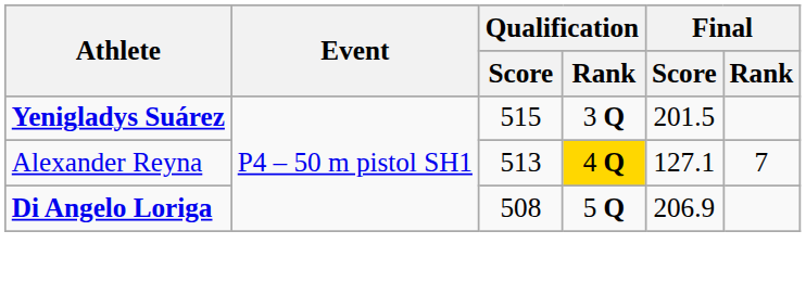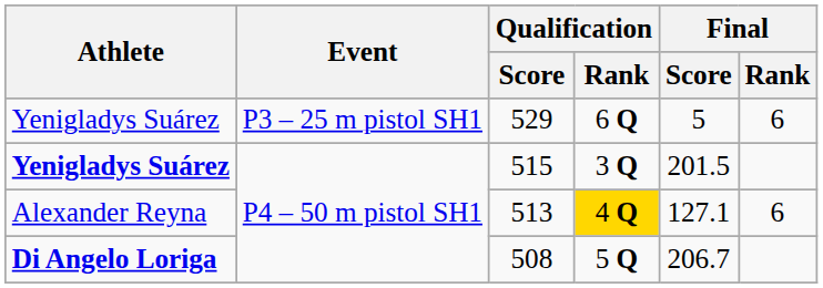+ row: Yenigladys Suárez | P3 – 25 m pistol SH1 | 529 | 6 Q | 5 | 6
513 | Final / Rank: 7 -> 6
508 | Final / Score: 206.9 -> 206.7
